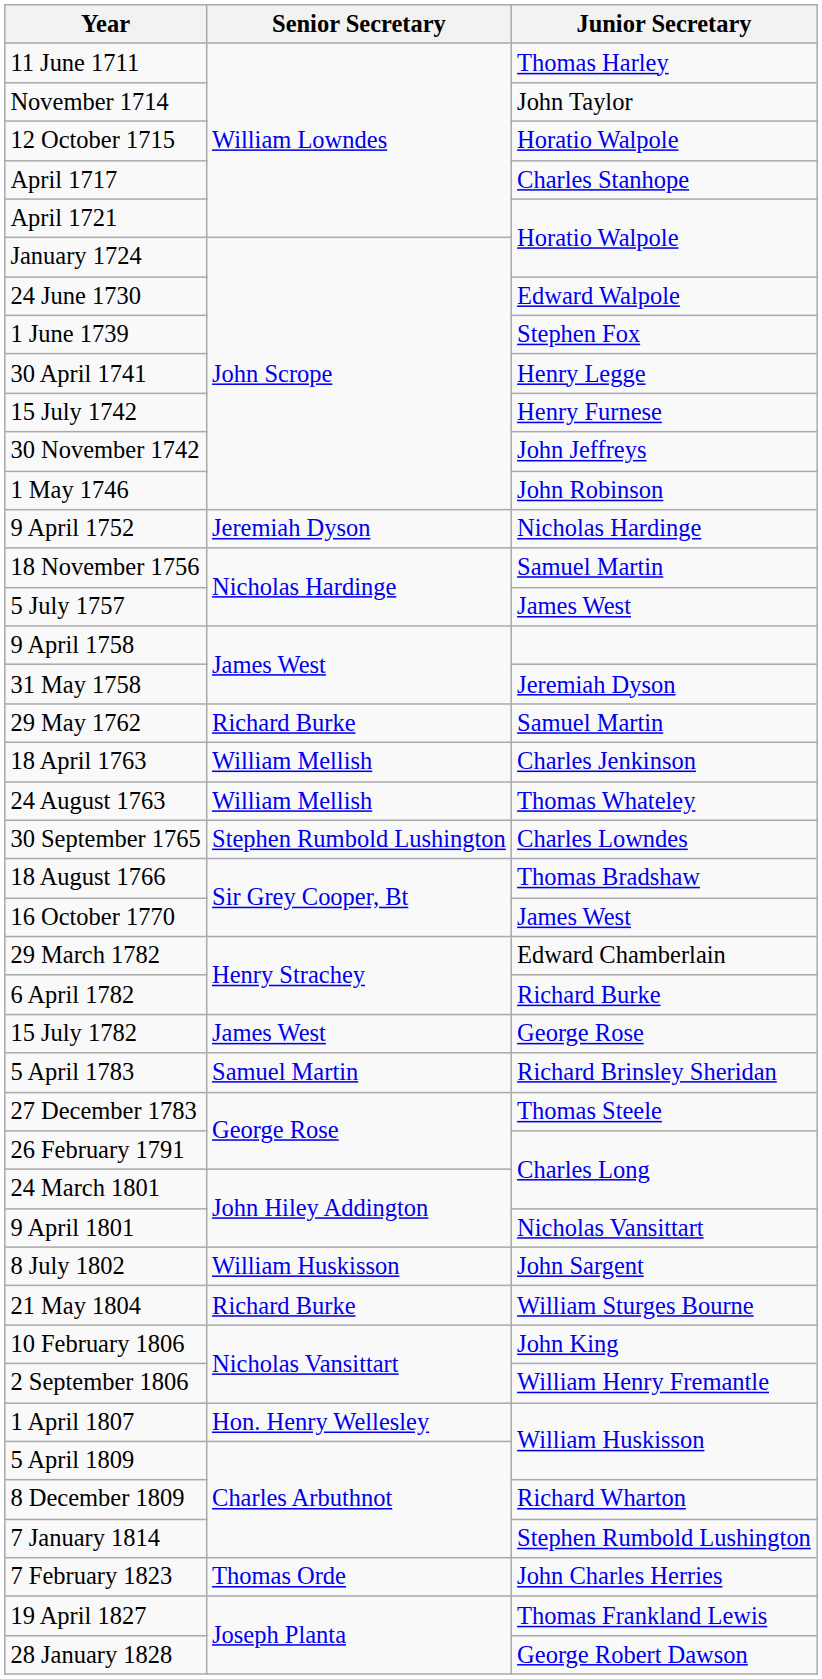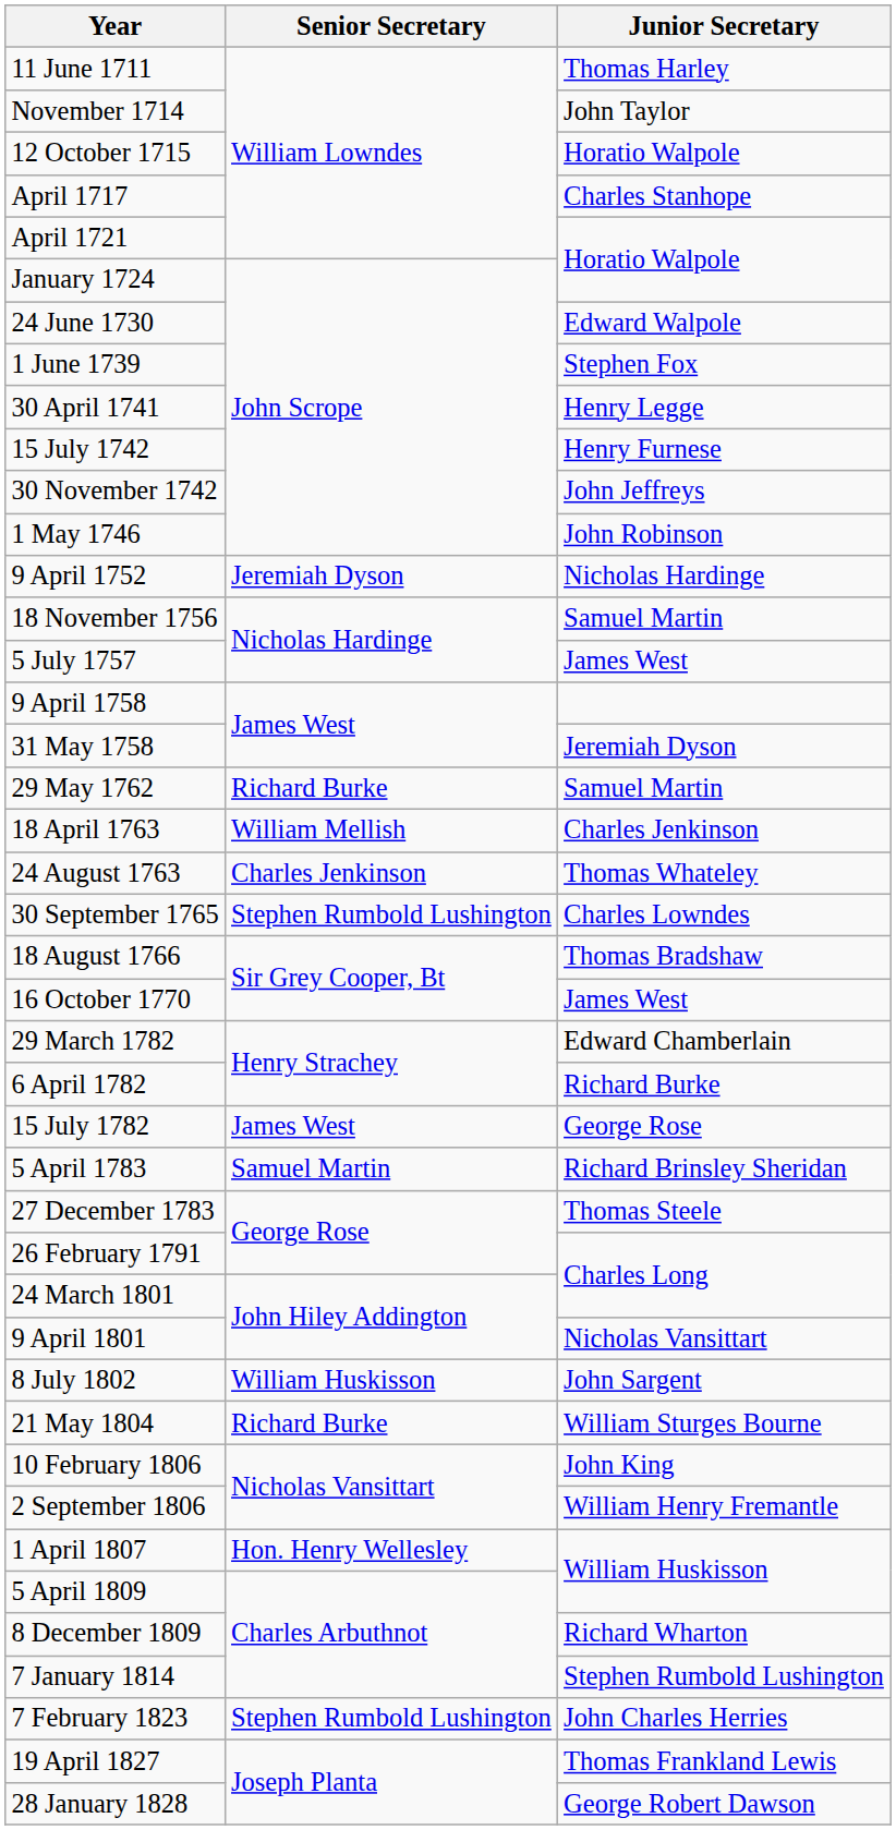24 August 1763 | Senior Secretary: William Mellish -> Charles Jenkinson
7 February 1823 | Senior Secretary: Thomas Orde -> Stephen Rumbold Lushington
